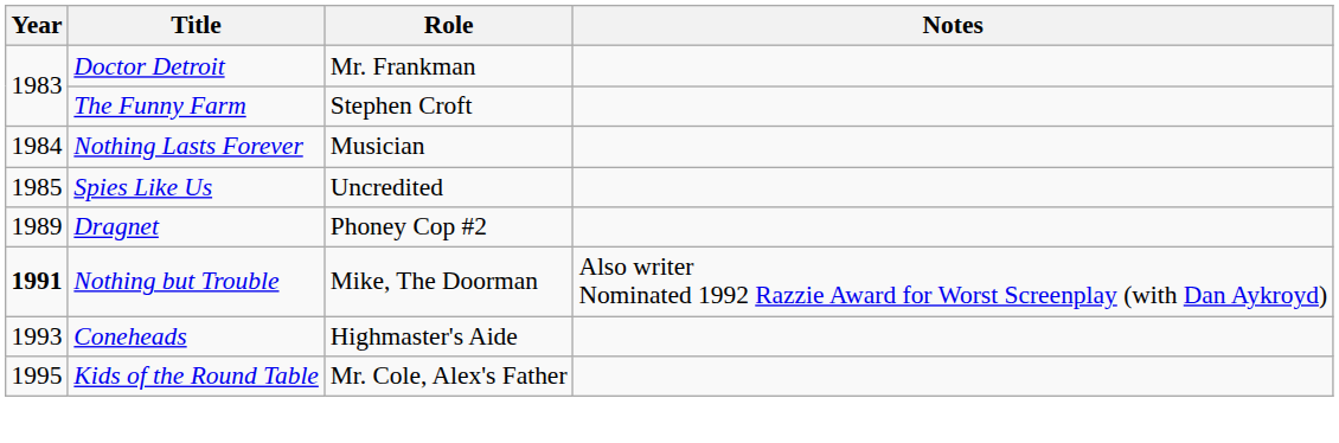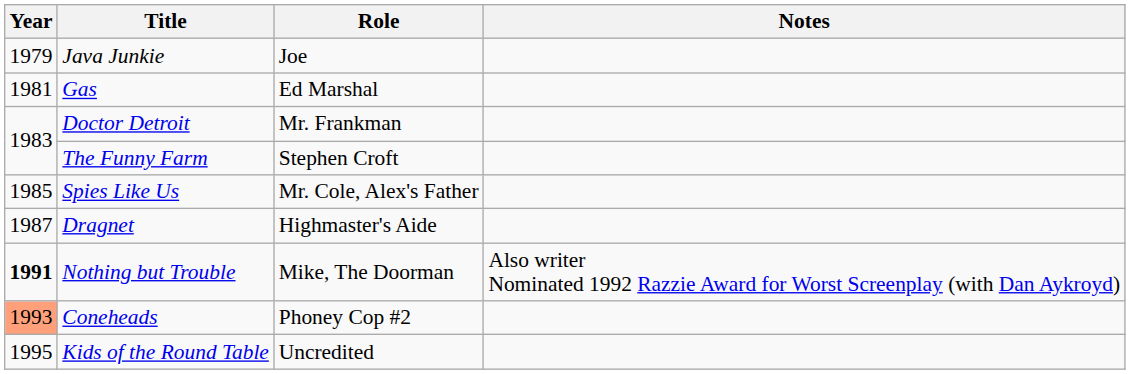+ row: 1979 | Java Junkie | Joe
+ row: 1981 | Gas | Ed Marshal
- row: 1984 | Nothing Lasts Forever | Musician
Spies Like Us | Role: Uncredited -> Mr. Cole, Alex's Father
Dragnet | Year: 1989 -> 1987
Dragnet | Role: Phoney Cop #2 -> Highmaster's Aide
Coneheads | Year: no background -> lightsalmon background
Coneheads | Role: Highmaster's Aide -> Phoney Cop #2
Kids of the Round Table | Role: Mr. Cole, Alex's Father -> Uncredited
